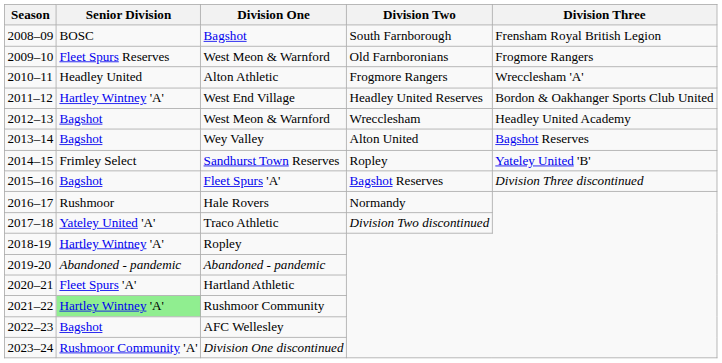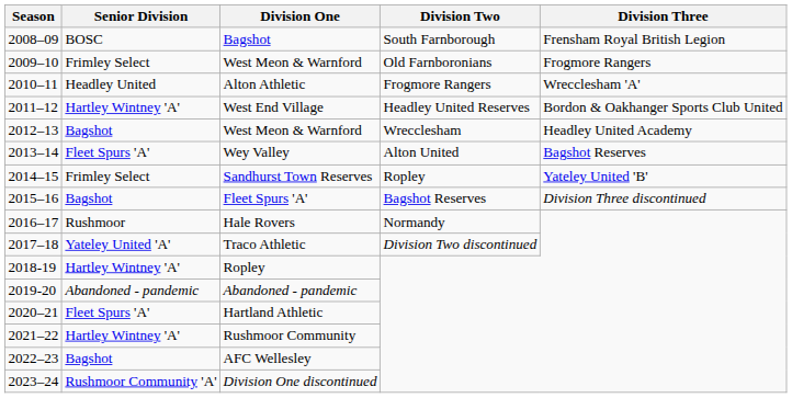2009–10 / West Meon & Warnford | Senior Division: Fleet Spurs Reserves -> Frimley Select
Wey Valley | Senior Division: Bagshot -> Fleet Spurs 'A'
Rushmoor Community | Senior Division: lightgreen background -> no background
